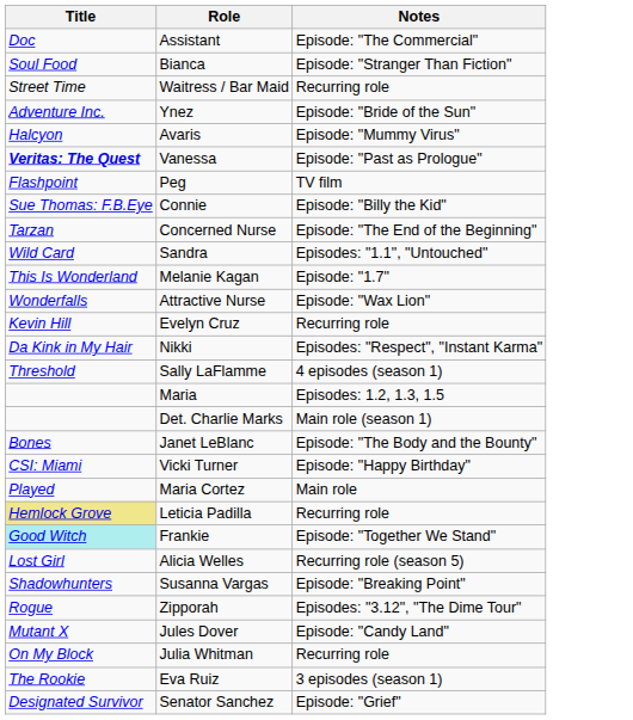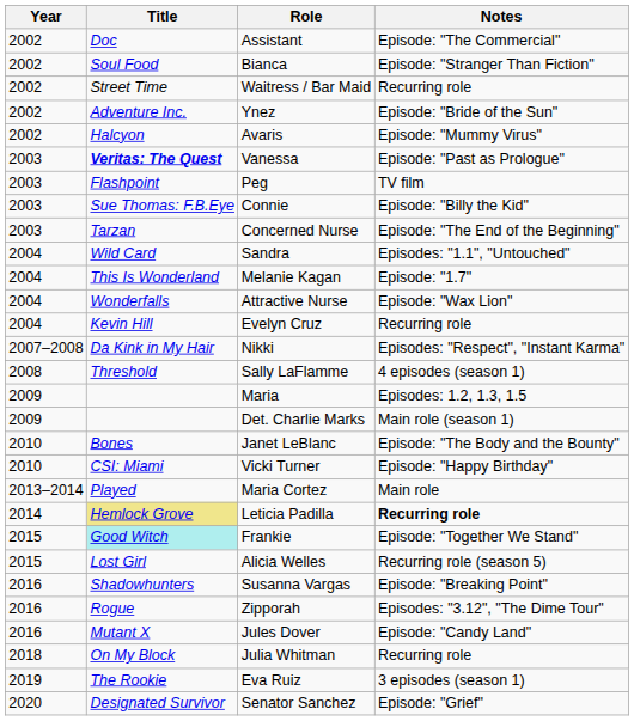+ column: Year | 2002 | 2002 | 2002 | 2002 | 2002 | 2003 | 2003 | 2003 | 2003 | 2004 | 2004 | 2004 | 2004 | 2007–2008 | 2008 | 2009 | 2009 | 2010 | 2010 | 2013–2014 | 2014 | 2015 | 2015 | 2016 | 2016 | 2016 | 2018 | 2019 | 2020
Leticia Padilla | Notes: normal -> bold
